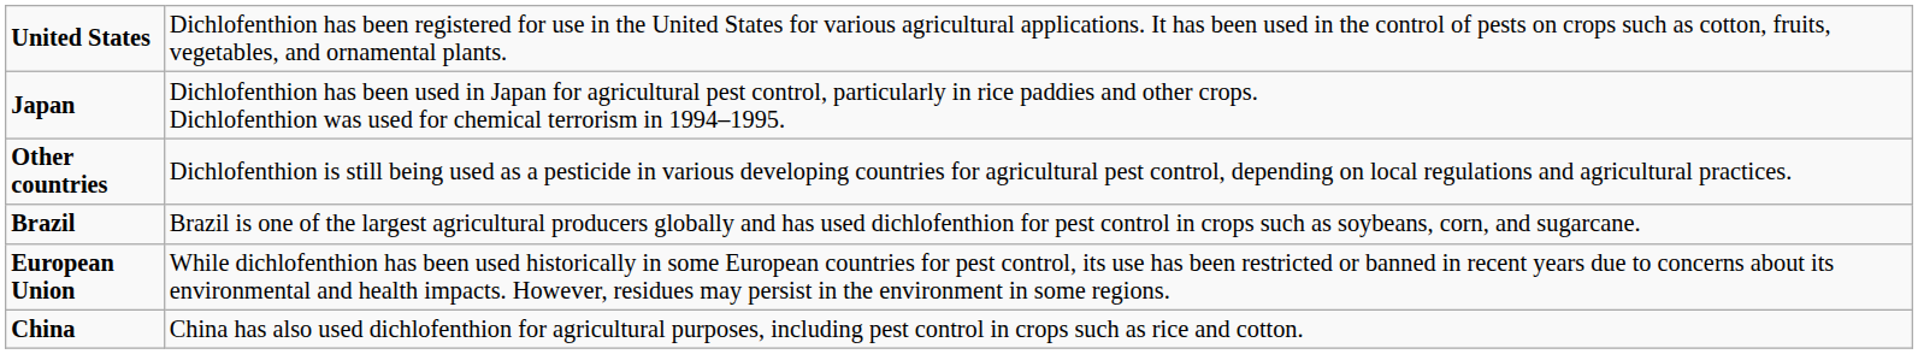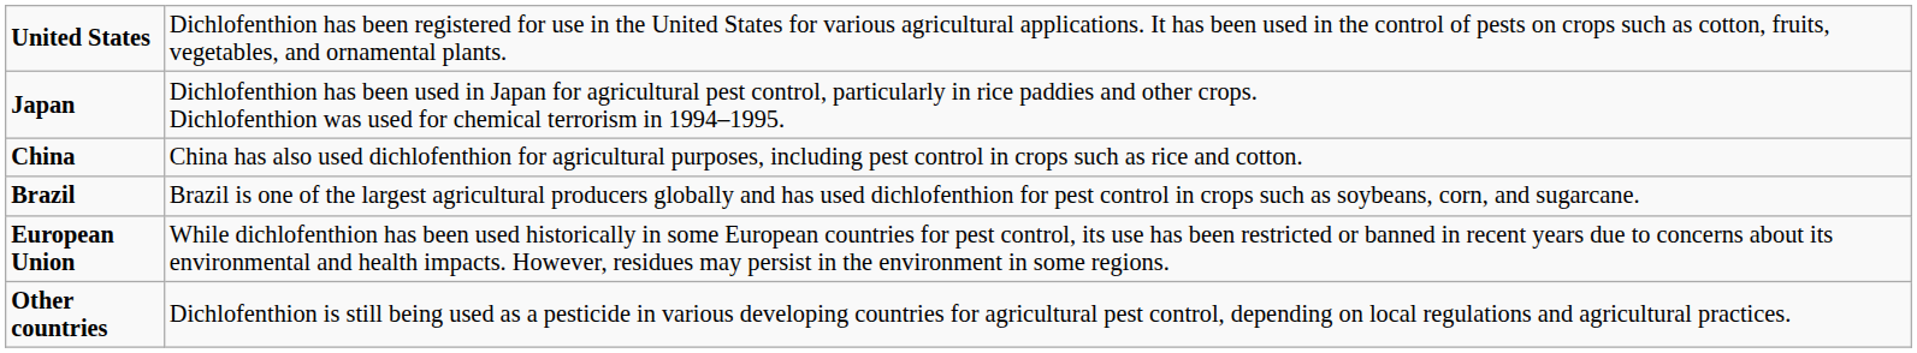rows swapped: China <-> Other countries
